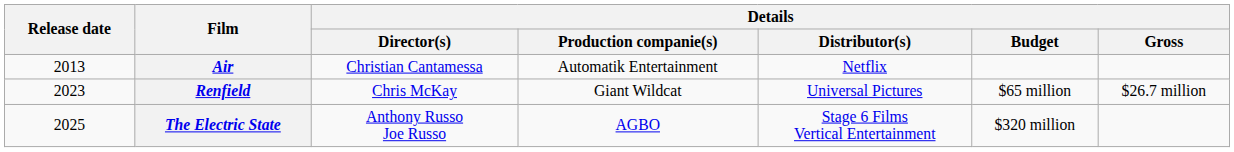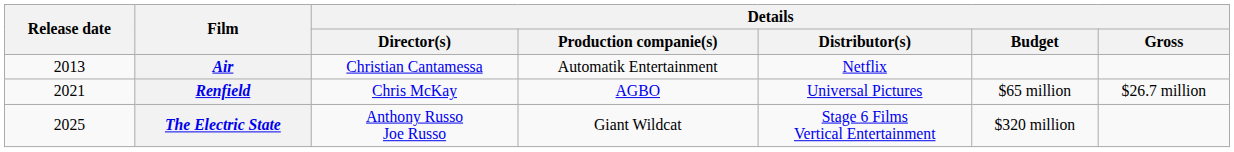Renfield | Release date: 2023 -> 2021
Renfield | Details / Production companie(s): Giant Wildcat -> AGBO
The Electric State | Details / Production companie(s): AGBO -> Giant Wildcat
